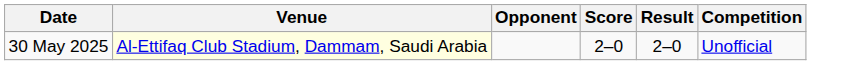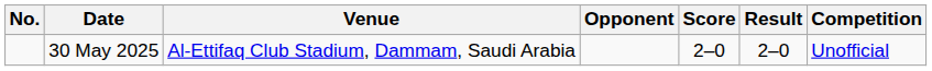+ column: No.
30 May 2025 | Venue: lightyellow background -> no background
